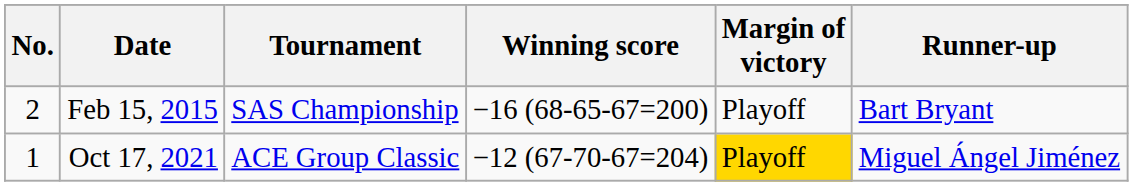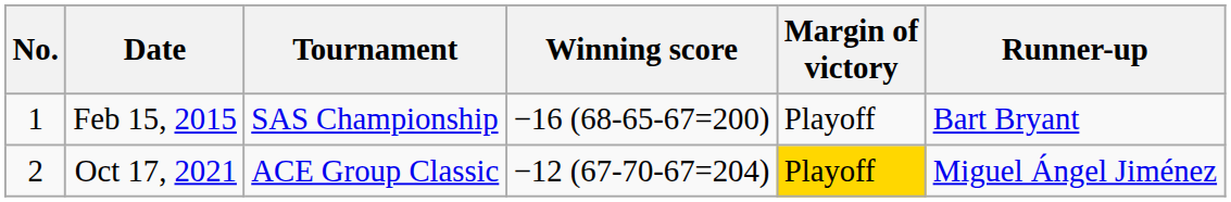Feb 15, 2015 | No.: 2 -> 1
Oct 17, 2021 | No.: 1 -> 2
